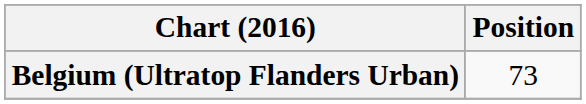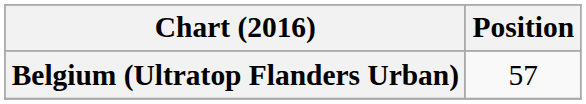Belgium (Ultratop Flanders Urban) | Position: 73 -> 57
